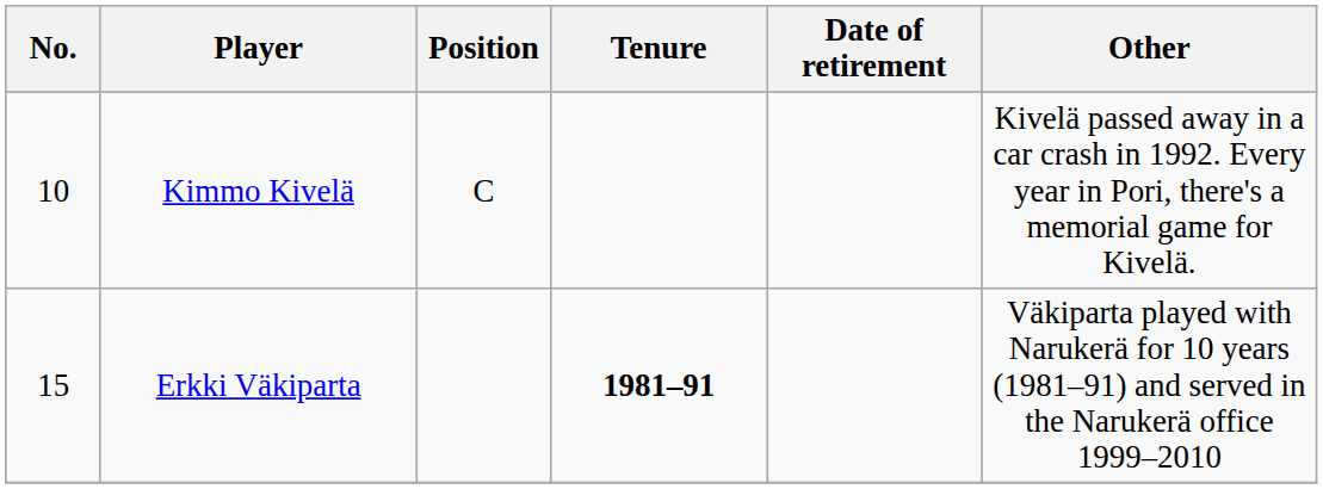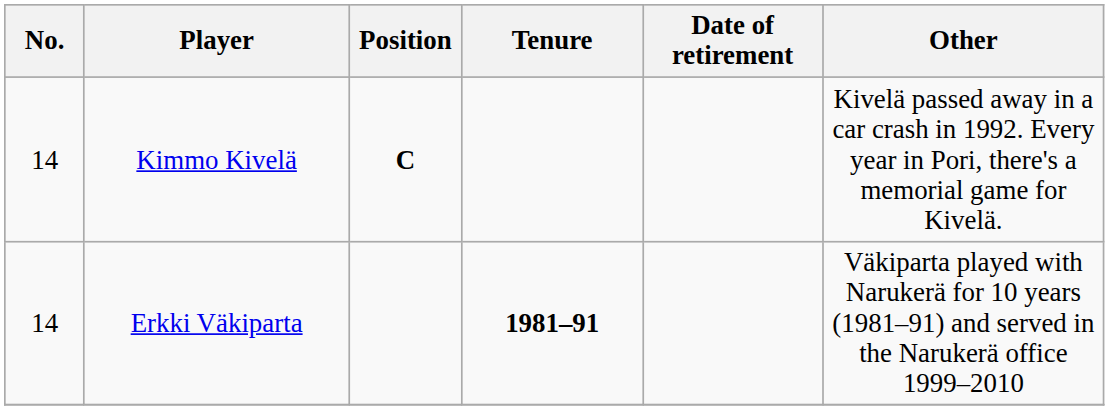Kimmo Kivelä | No.: 10 -> 14
Kimmo Kivelä | Position: normal -> bold
Erkki Väkiparta | No.: 15 -> 14
